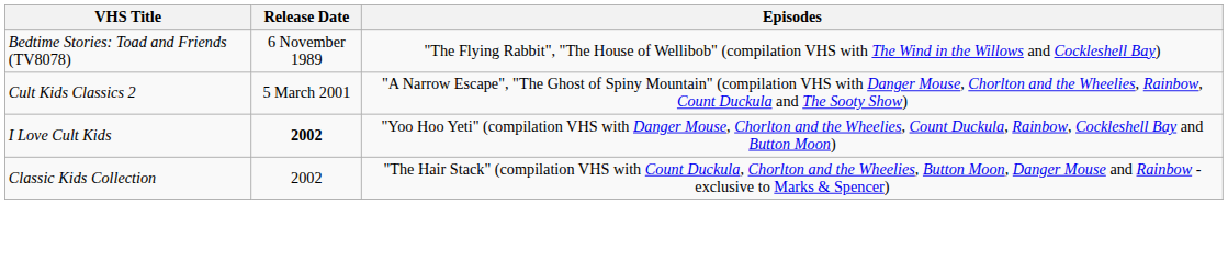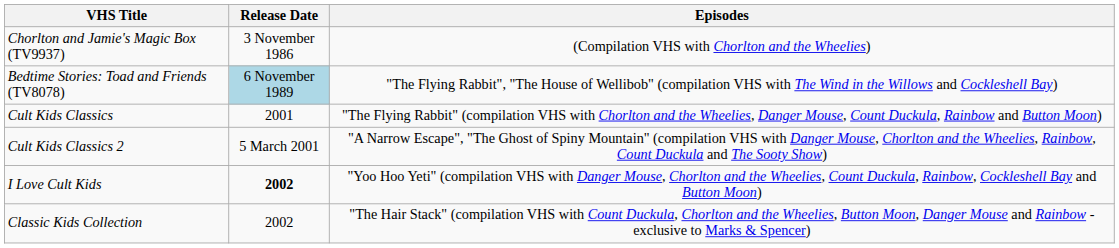+ row: Chorlton and Jamie's Magic Box (TV9937) | 3 November 1986 | (Compilation VHS with Chorlton and the Wheelies)
Bedtime Stories: Toad and Friends (TV8078) | Release Date: no background -> lightblue background
+ row: Cult Kids Classics | 2001 | "The Flying Rabbit" (compilation VHS with Chorlton and the Wheelies, Danger Mouse, Count Duckula, Rainbow and Button Moon)
